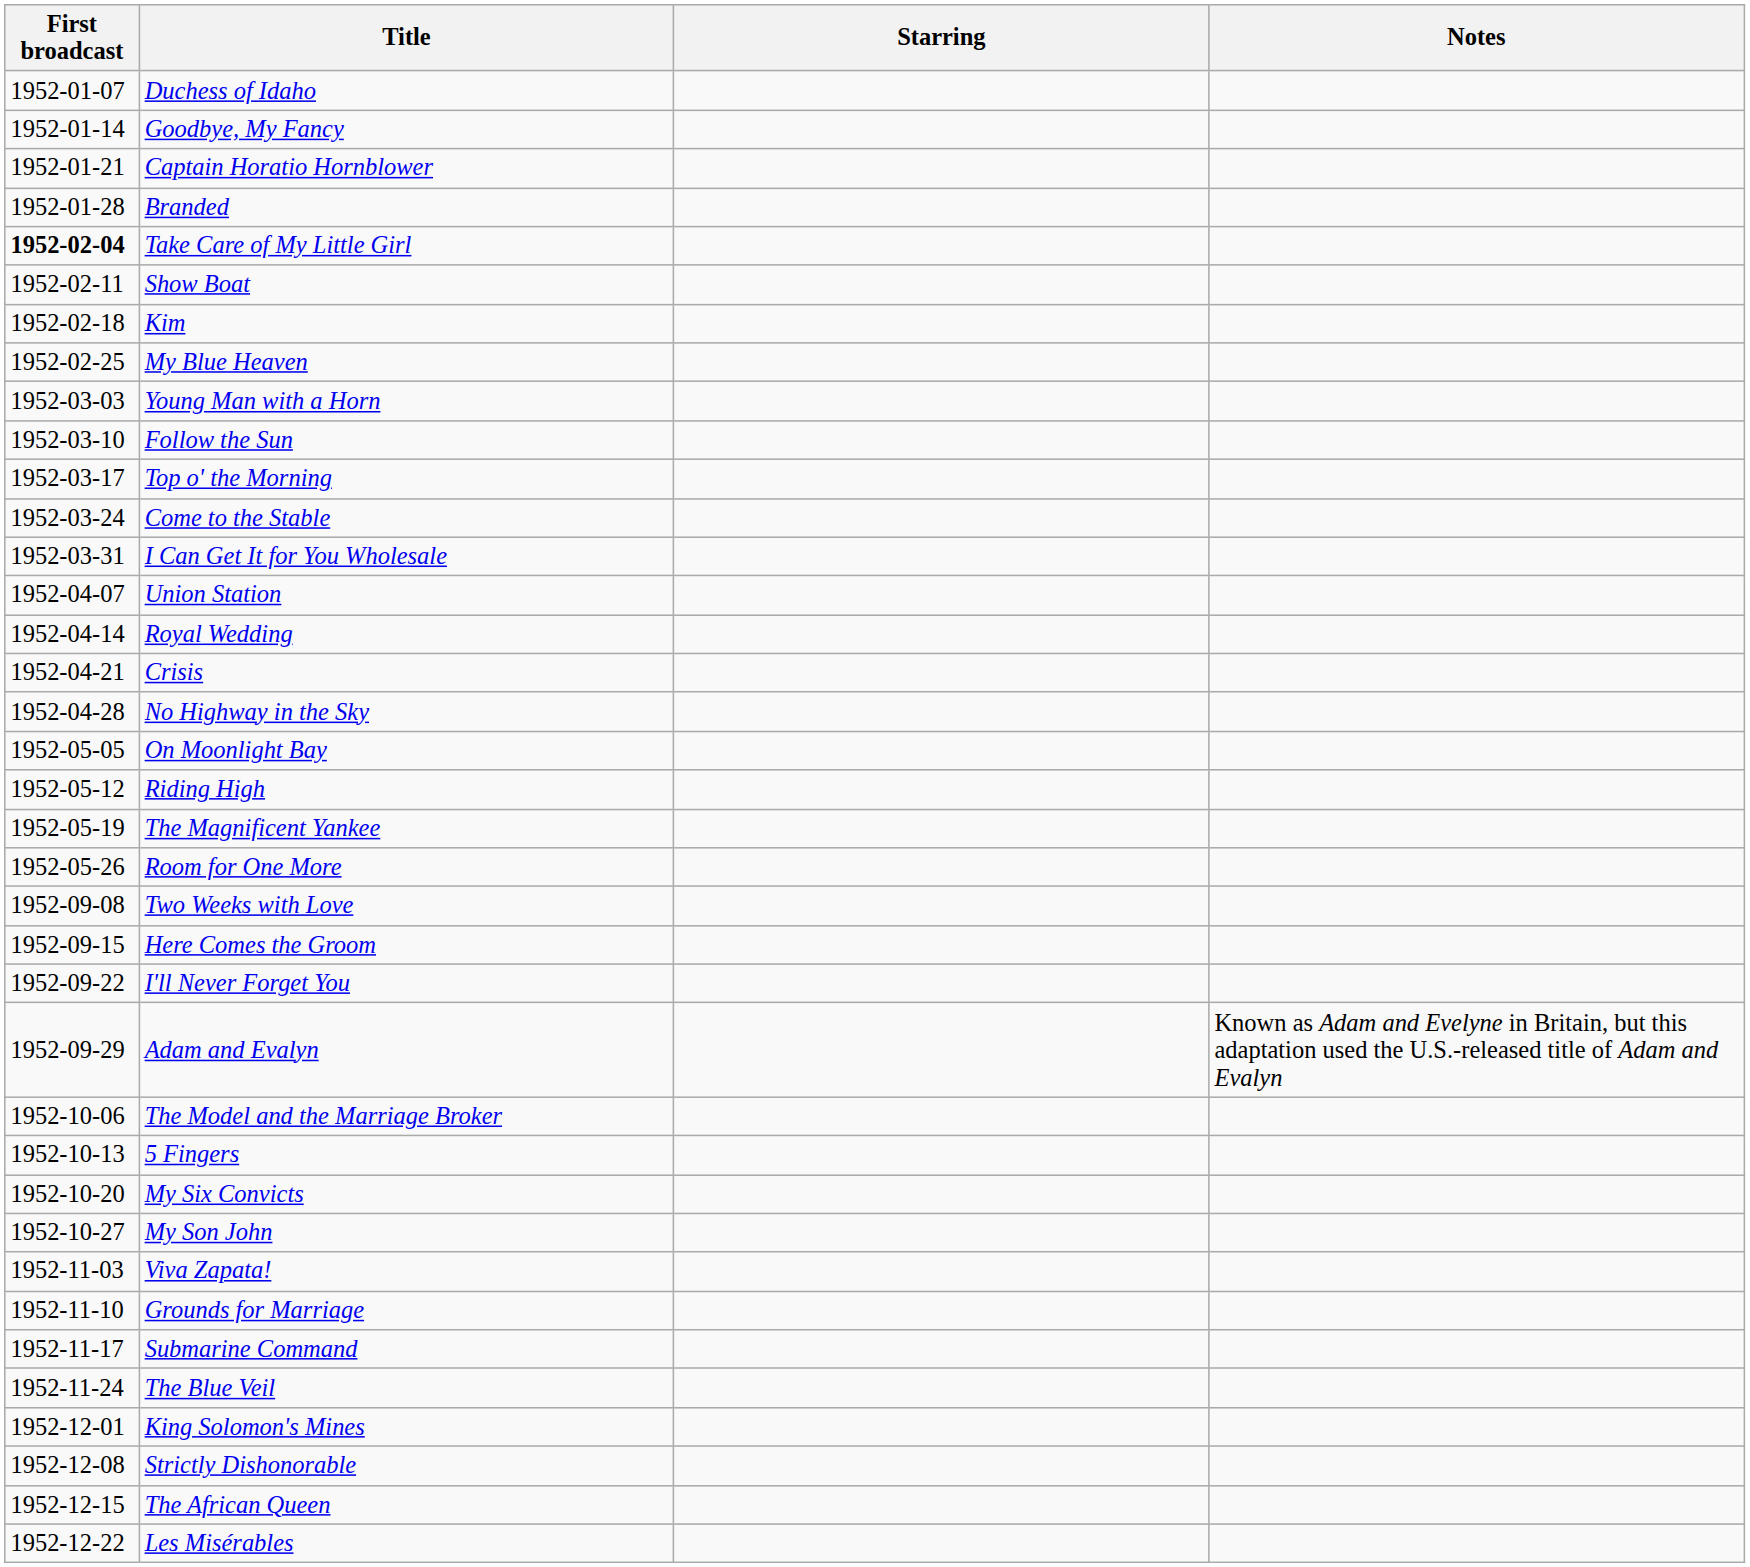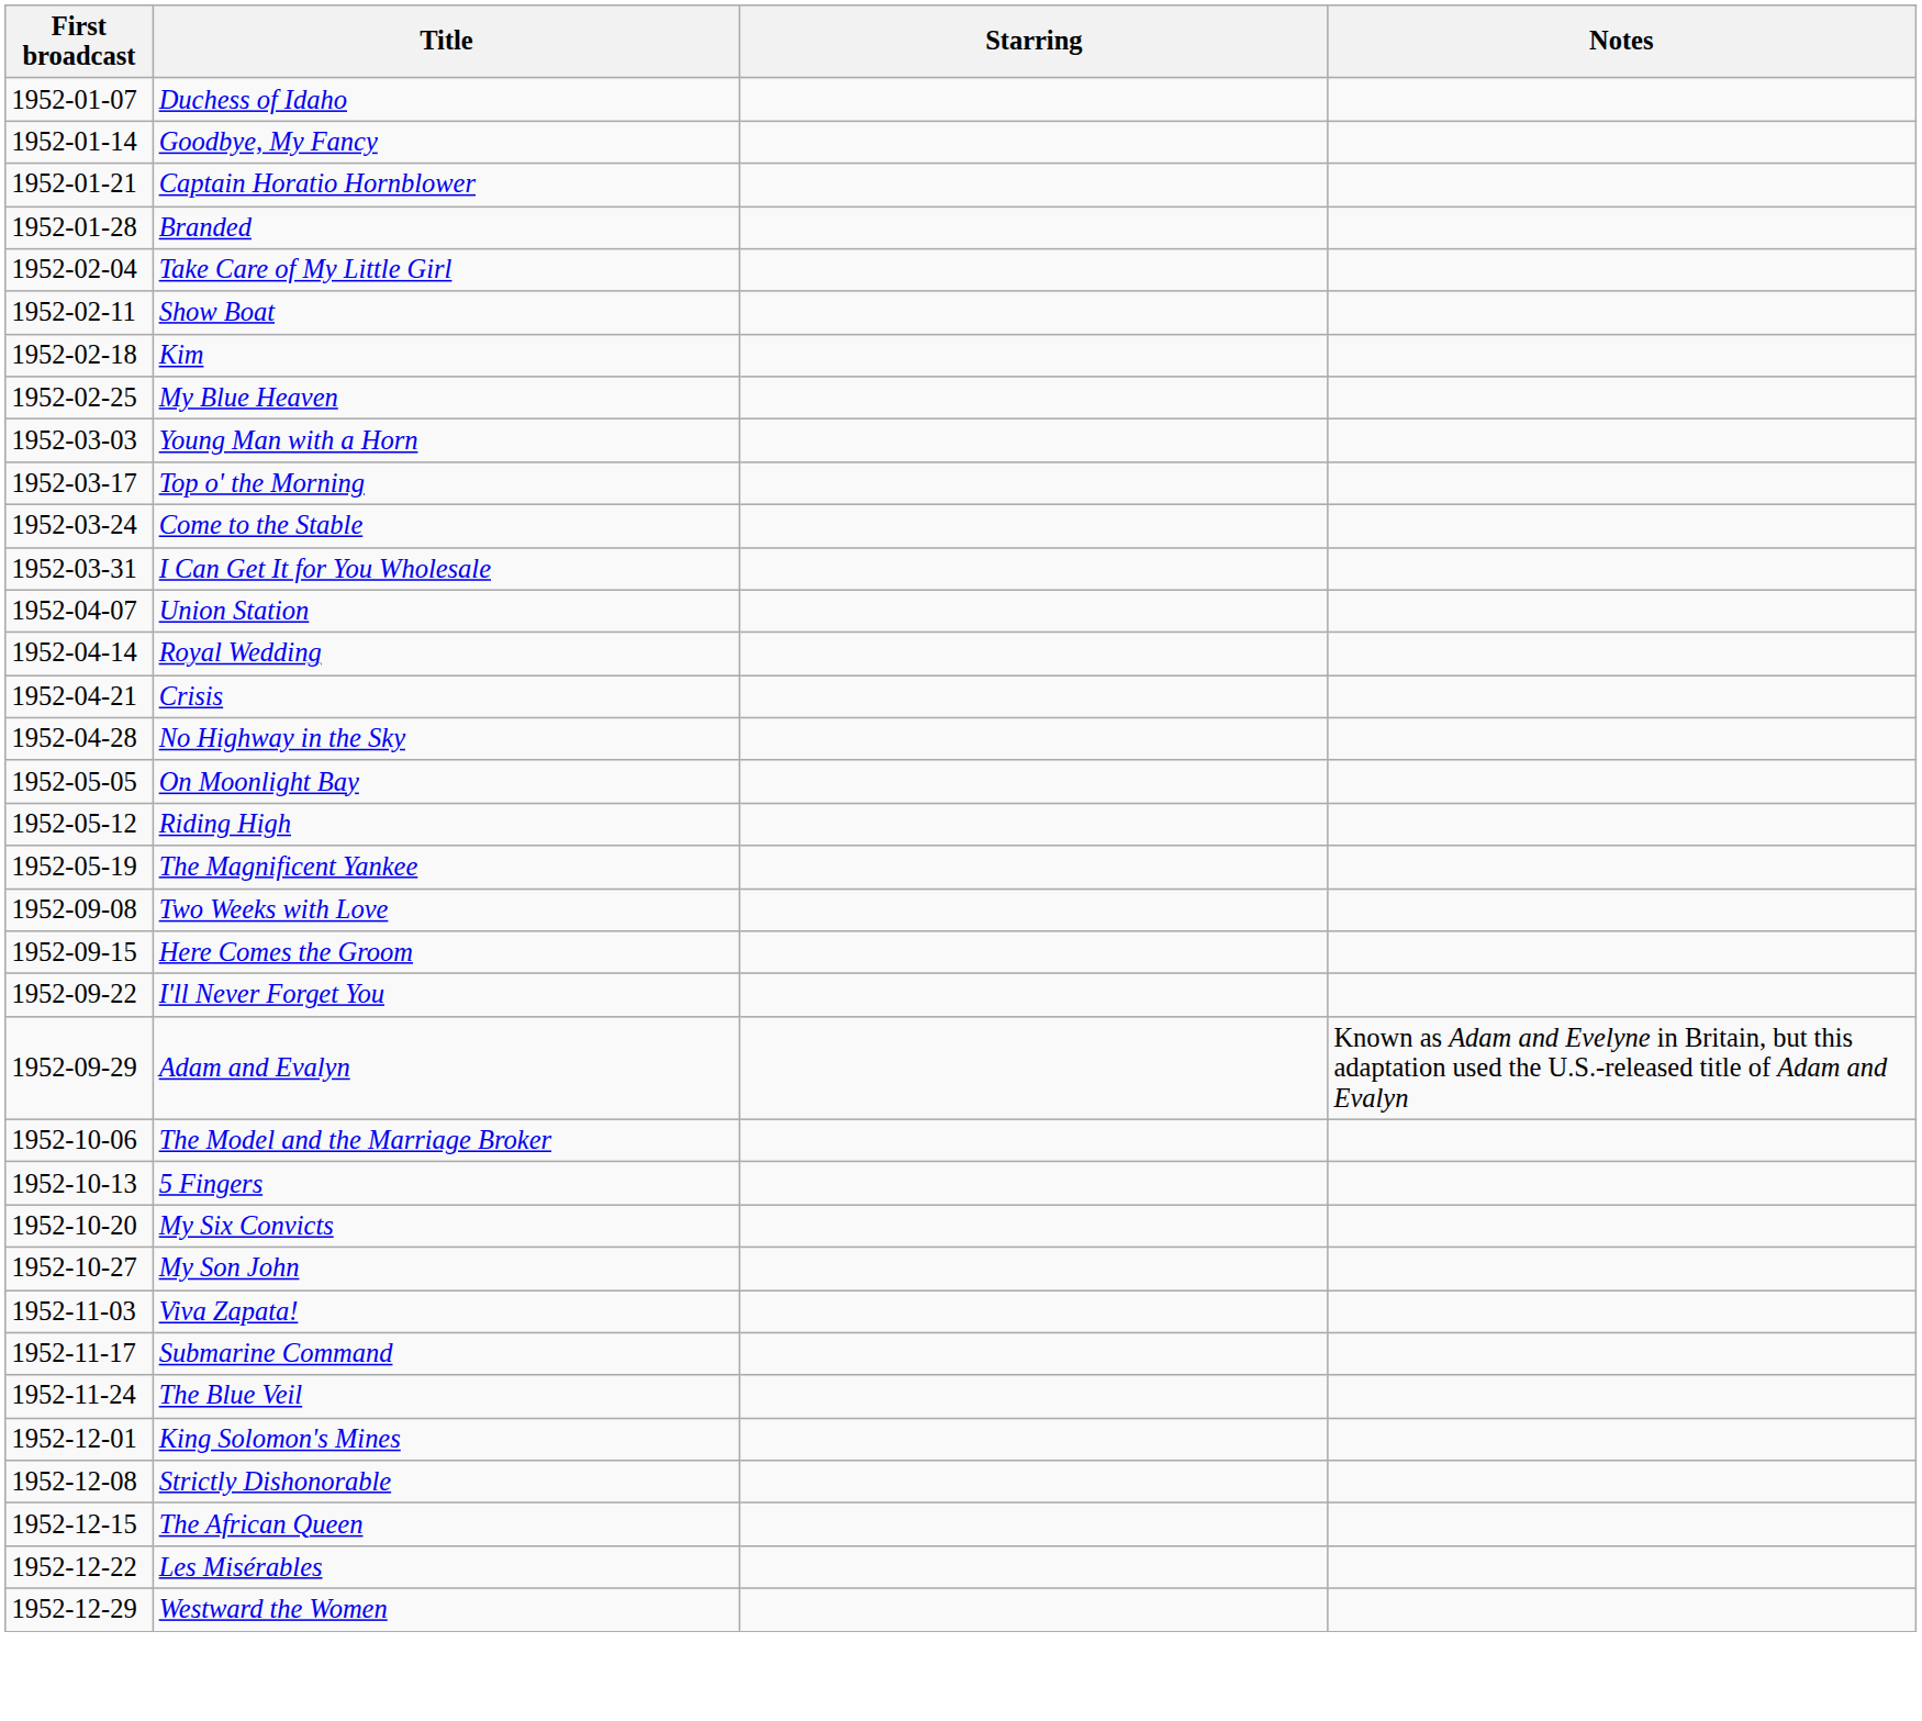Take Care of My Little Girl | First broadcast: bold -> normal
- row: 1952-03-10 | Follow the Sun
- row: 1952-05-26 | Room for One More
- row: 1952-11-10 | Grounds for Marriage
+ row: 1952-12-29 | Westward the Women
